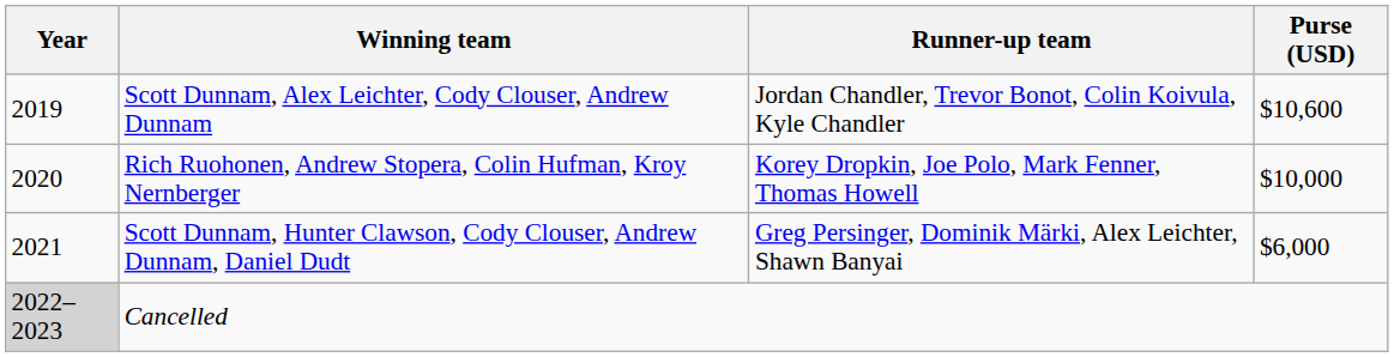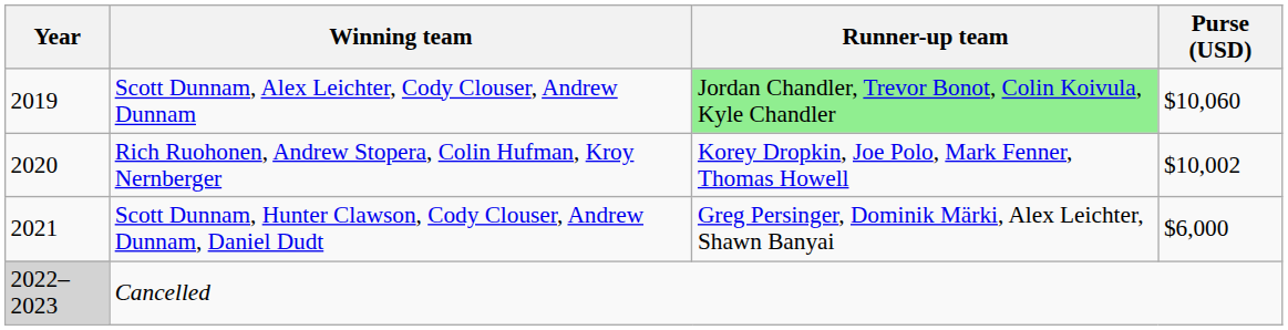Scott Dunnam, Alex Leichter, Cody Clouser, Andrew Dunnam | Runner-up team: no background -> lightgreen background
Scott Dunnam, Alex Leichter, Cody Clouser, Andrew Dunnam | Purse (USD): $10,600 -> $10,060
Rich Ruohonen, Andrew Stopera, Colin Hufman, Kroy Nernberger | Purse (USD): $10,000 -> $10,002
